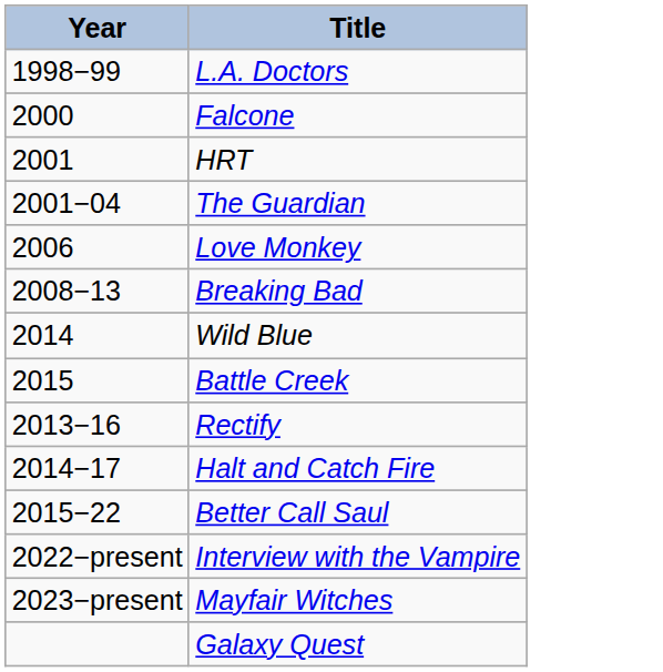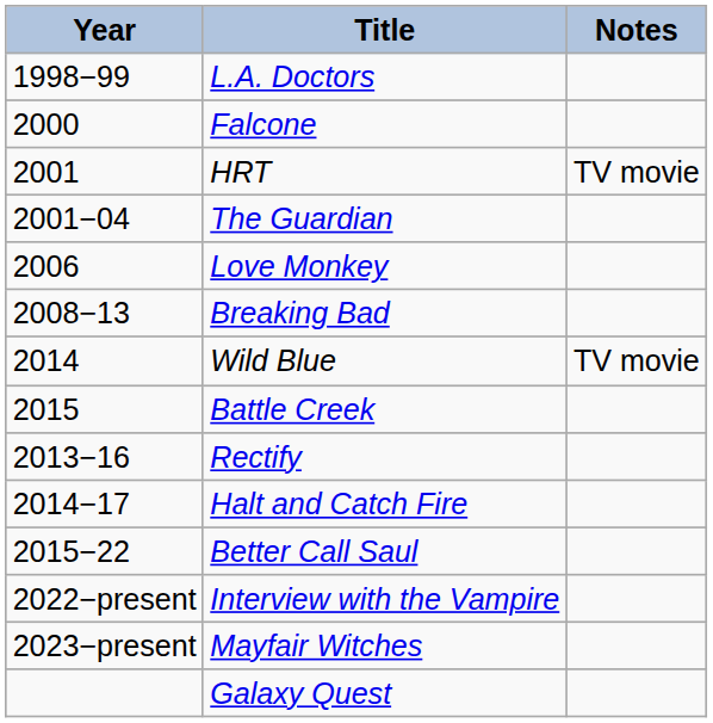+ column: Notes | TV movie | TV movie
